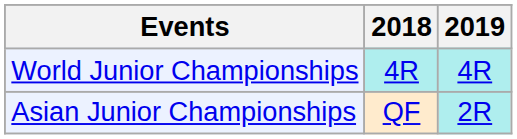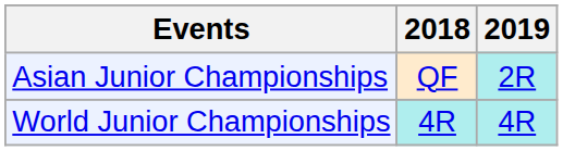rows swapped: Asian Junior Championships <-> World Junior Championships
